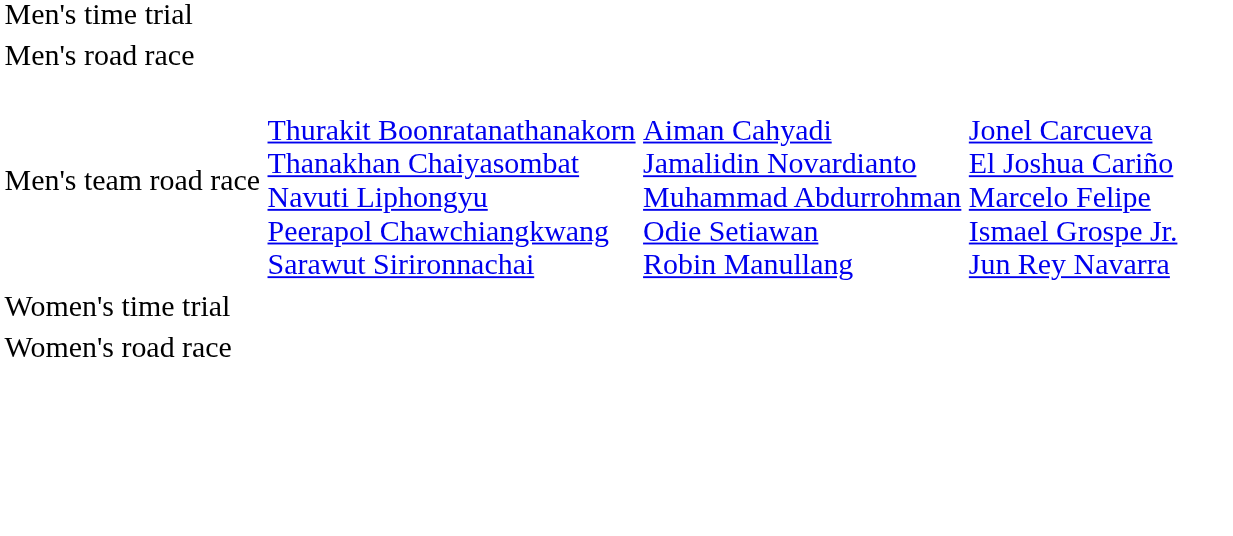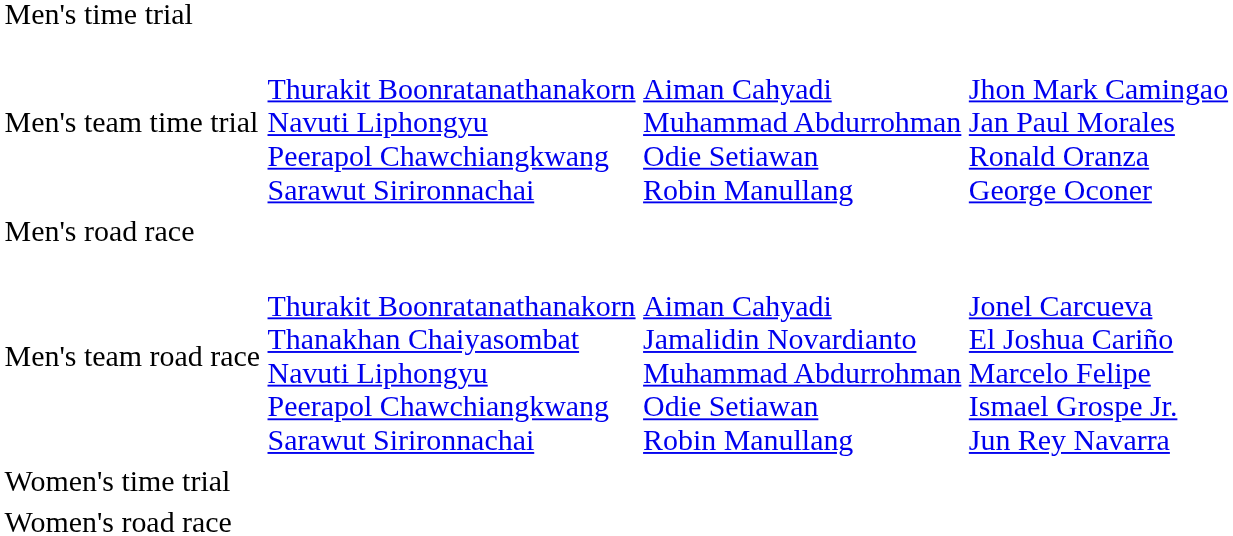+ row: Men's team time trial | Thurakit Boonratanathanakorn Navuti Liphongyu Peerapol Chawchiangkwang Sarawut Sirironnachai | Aiman Cahyadi Muhammad Abdurrohman Odie Setiawan Robin Manullang | Jhon Mark Camingao Jan Paul Morales Ronald Oranza George Oconer
